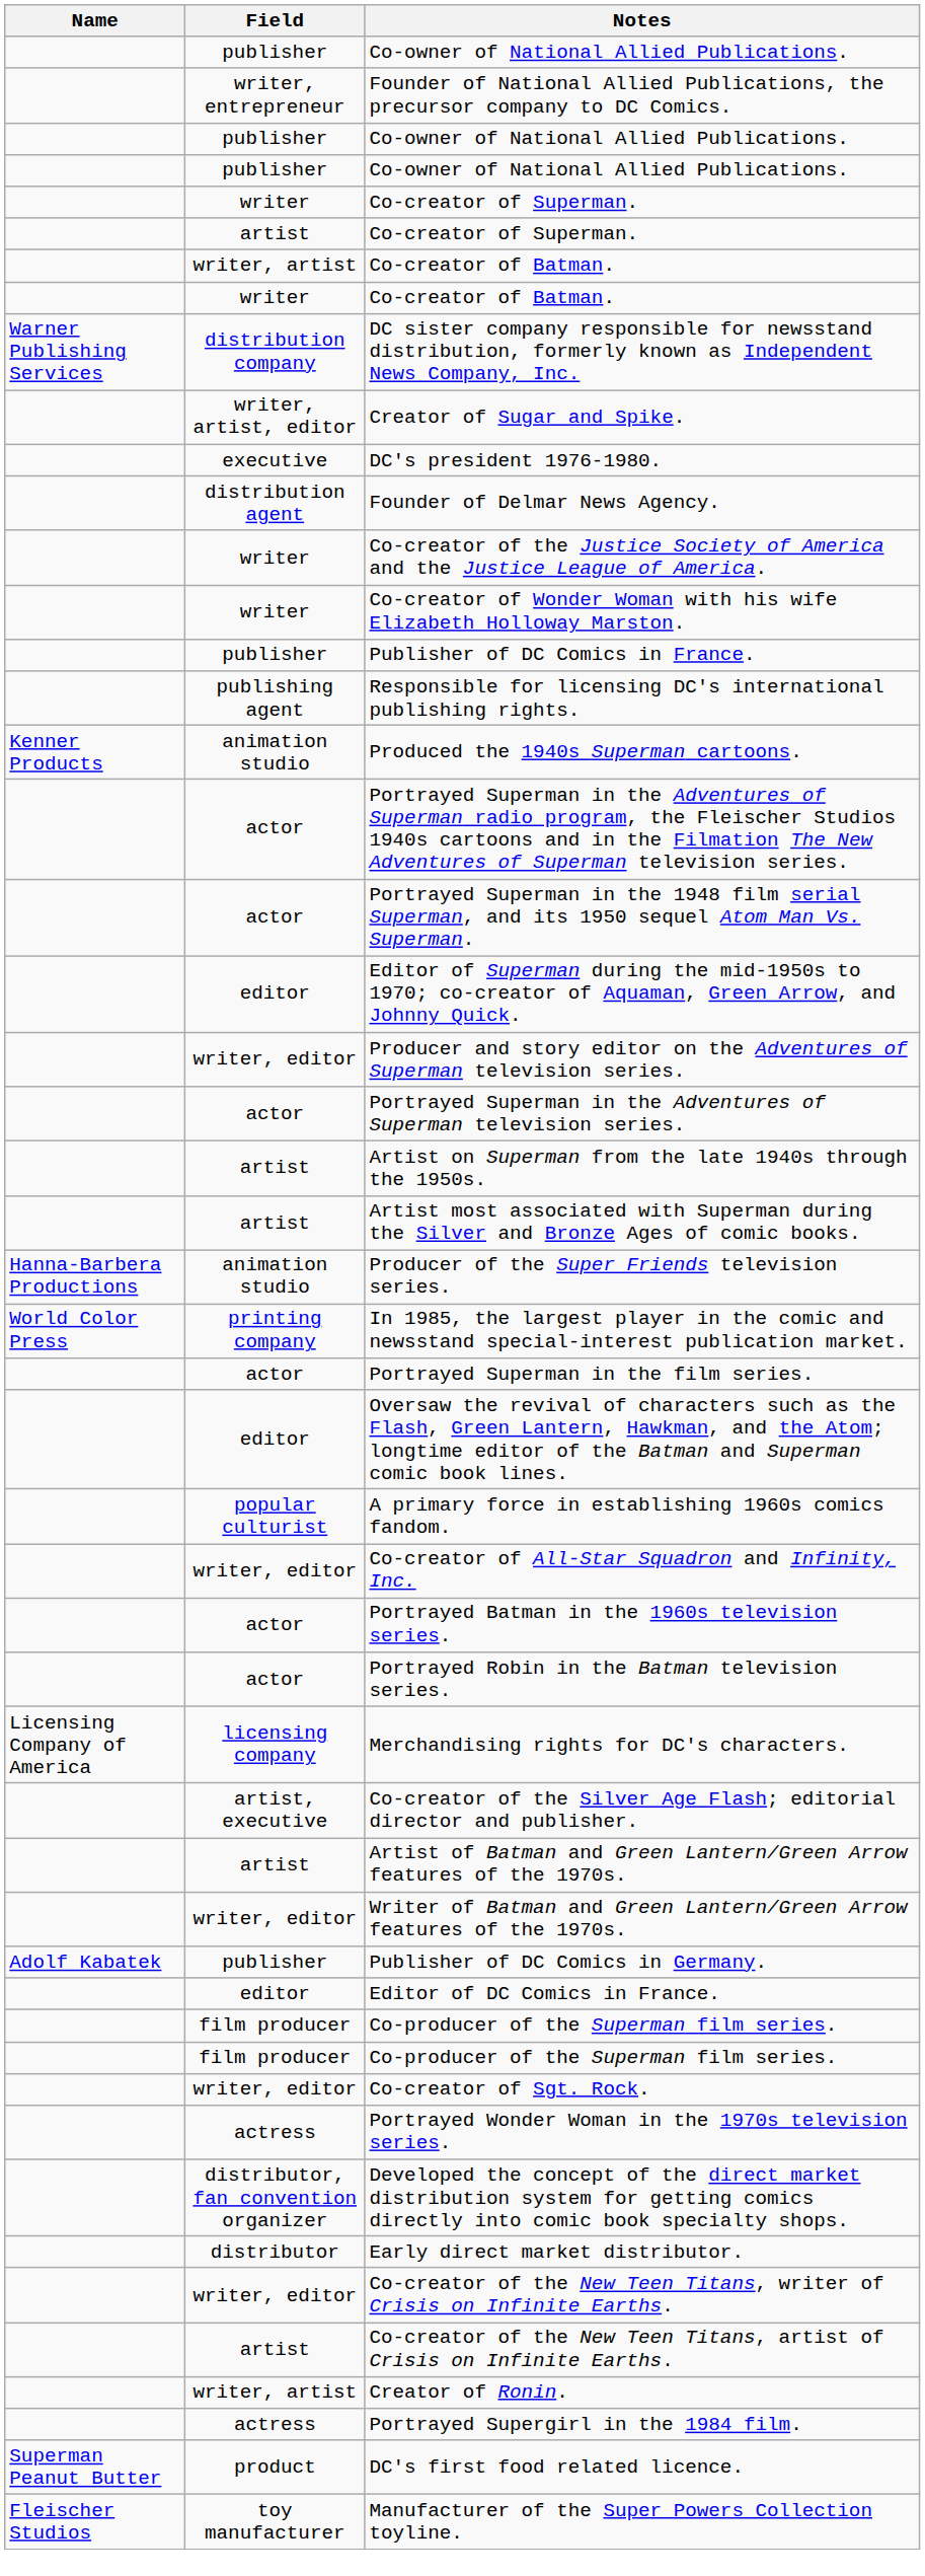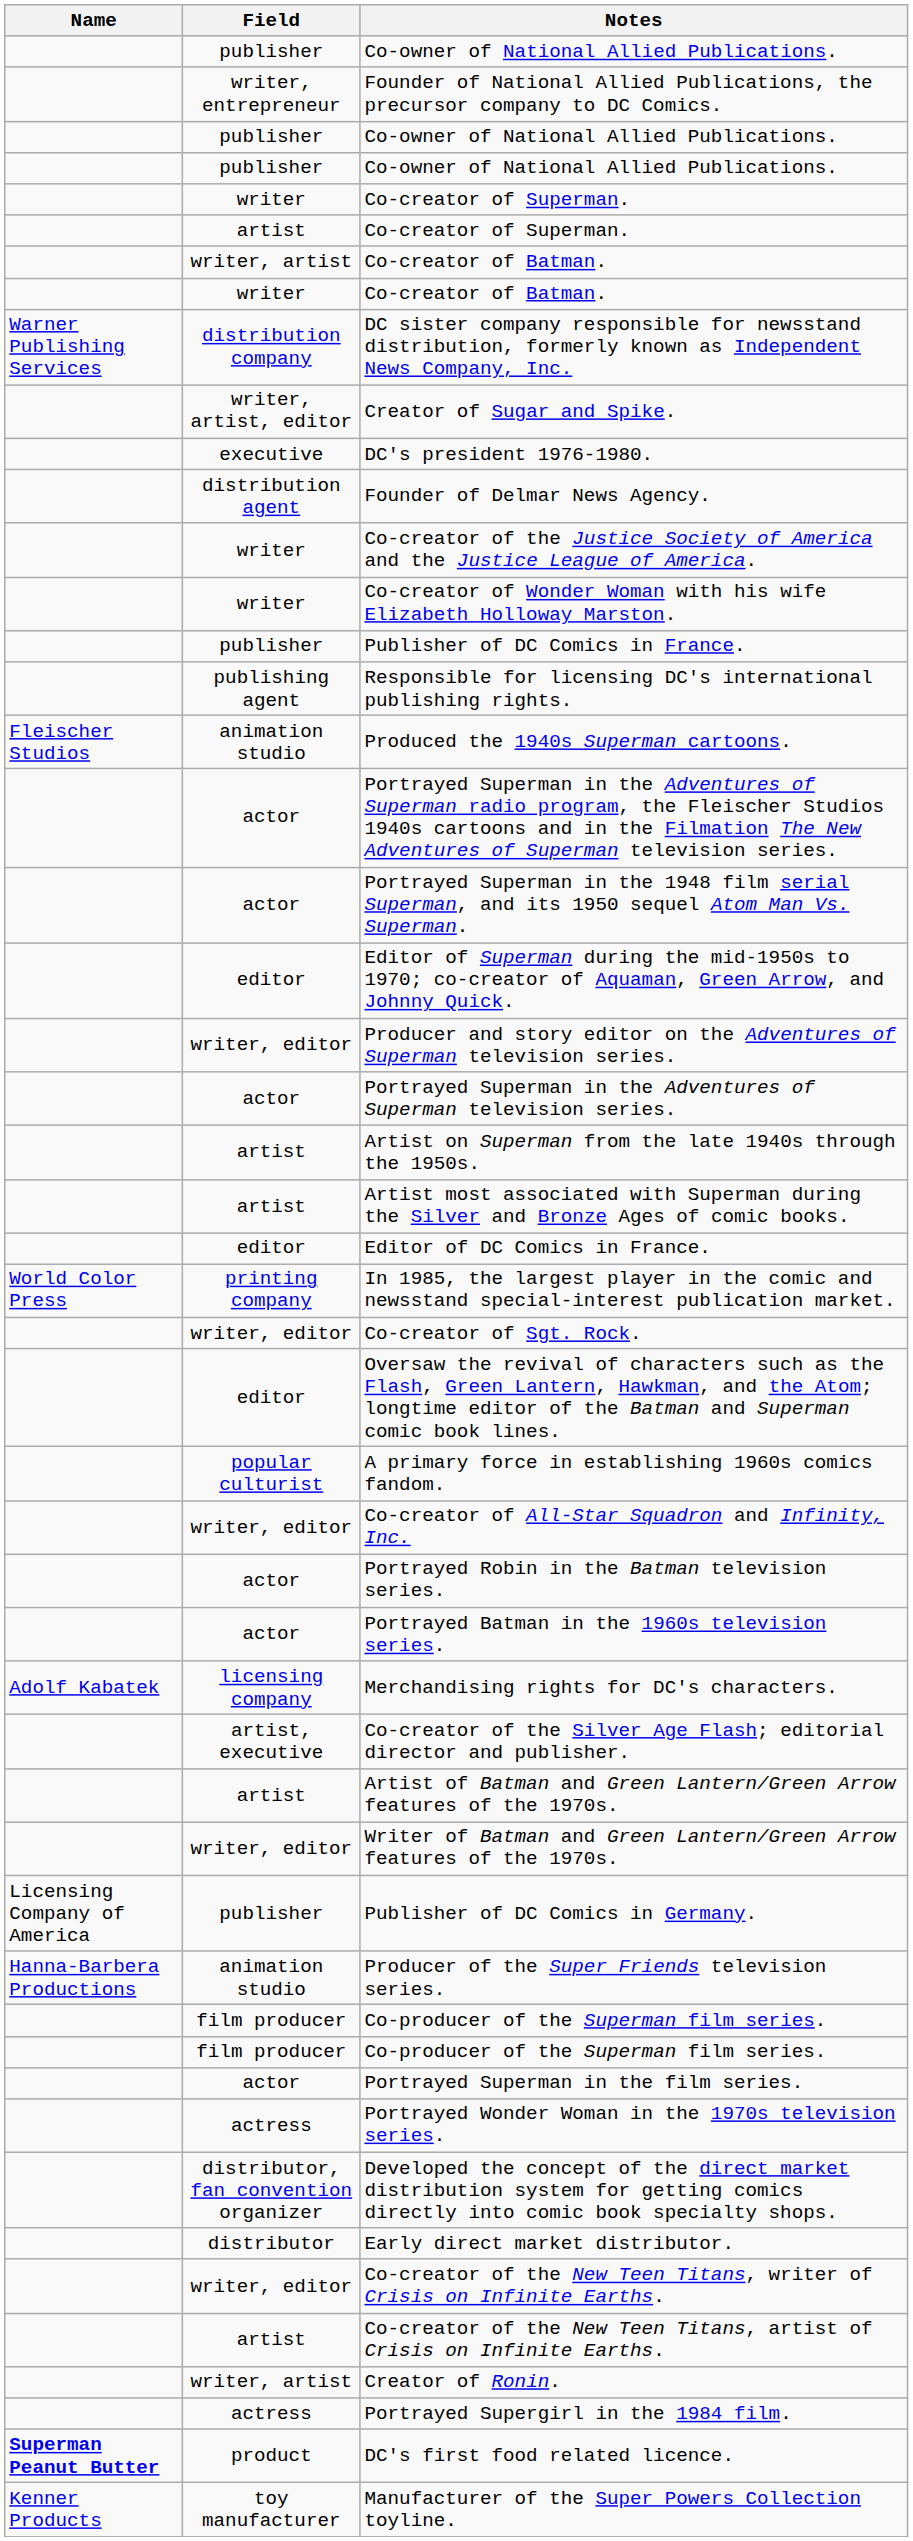Produced the 1940s Superman cartoons. | Name: Kenner Products -> Fleischer Studios
rows swapped: Editor of DC Comics in France. <-> Producer of the Super Friends television series.
rows swapped: Co-creator of Sgt. Rock. <-> Portrayed Superman in the film series.
rows swapped: Portrayed Batman in the 1960s television series. <-> Portrayed Robin in the Batman television series.
Merchandising rights for DC's characters. | Name: Licensing Company of America -> Adolf Kabatek
Publisher of DC Comics in Germany. | Name: Adolf Kabatek -> Licensing Company of America
DC's first food related licence. | Name: normal -> bold
Manufacturer of the Super Powers Collection toyline. | Name: Fleischer Studios -> Kenner Products
